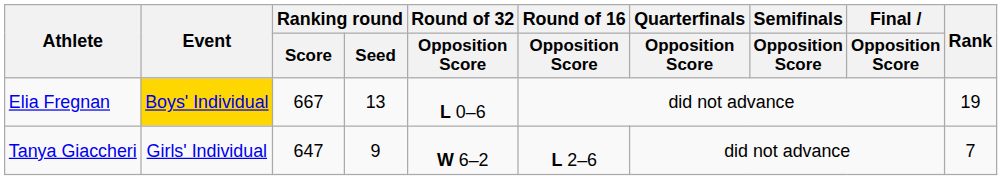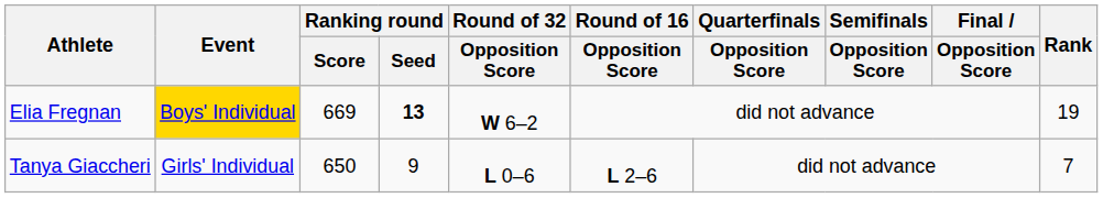Elia Fregnan | Ranking round / Score: 667 -> 669
Elia Fregnan | Ranking round / Seed: normal -> bold
Elia Fregnan | Round of 32 / Opposition Score: L 0–6 -> W 6–2
Tanya Giaccheri | Ranking round / Score: 647 -> 650
Tanya Giaccheri | Round of 32 / Opposition Score: W 6–2 -> L 0–6
